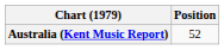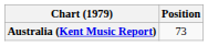Australia (Kent Music Report) | Position: 52 -> 73
